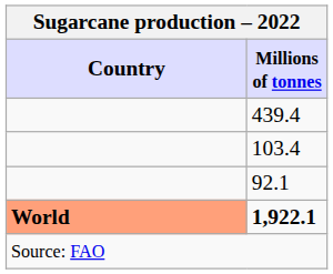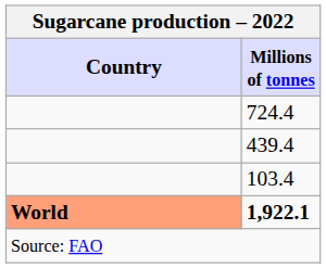+ row: 724.4
- row: 92.1
